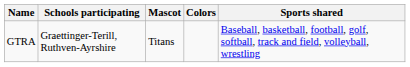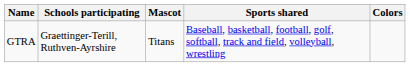columns swapped: Colors <-> Sports shared
